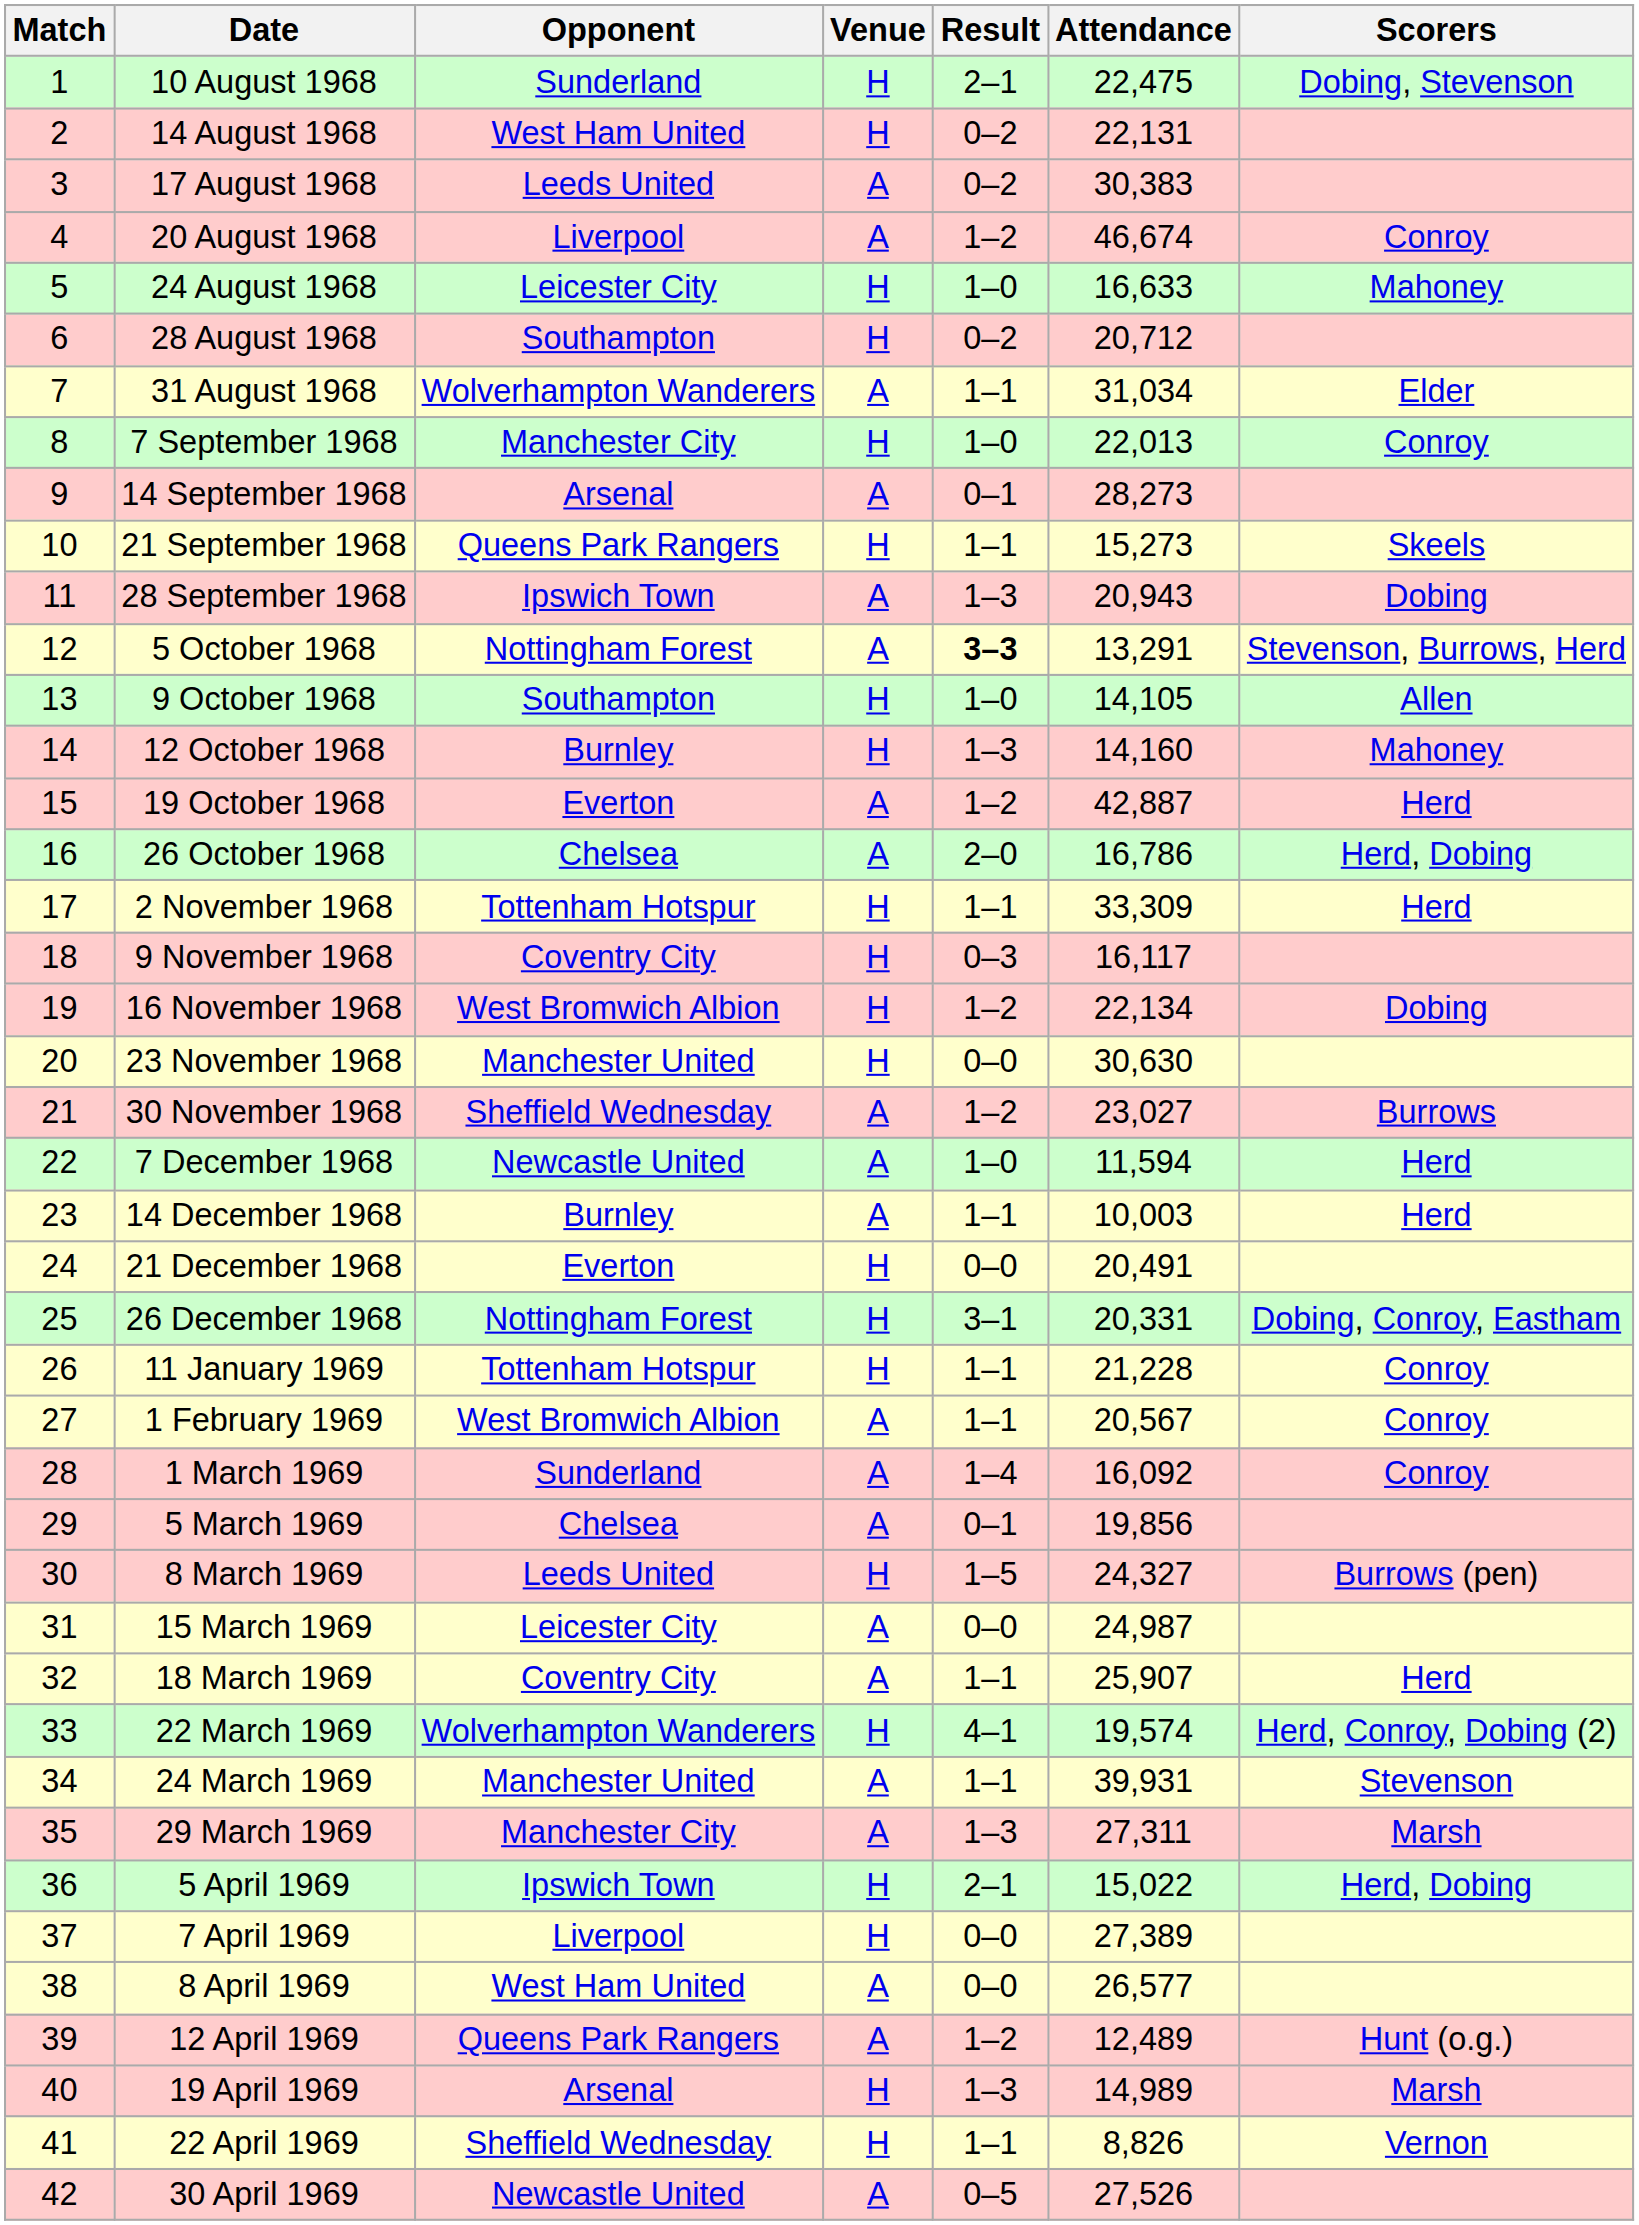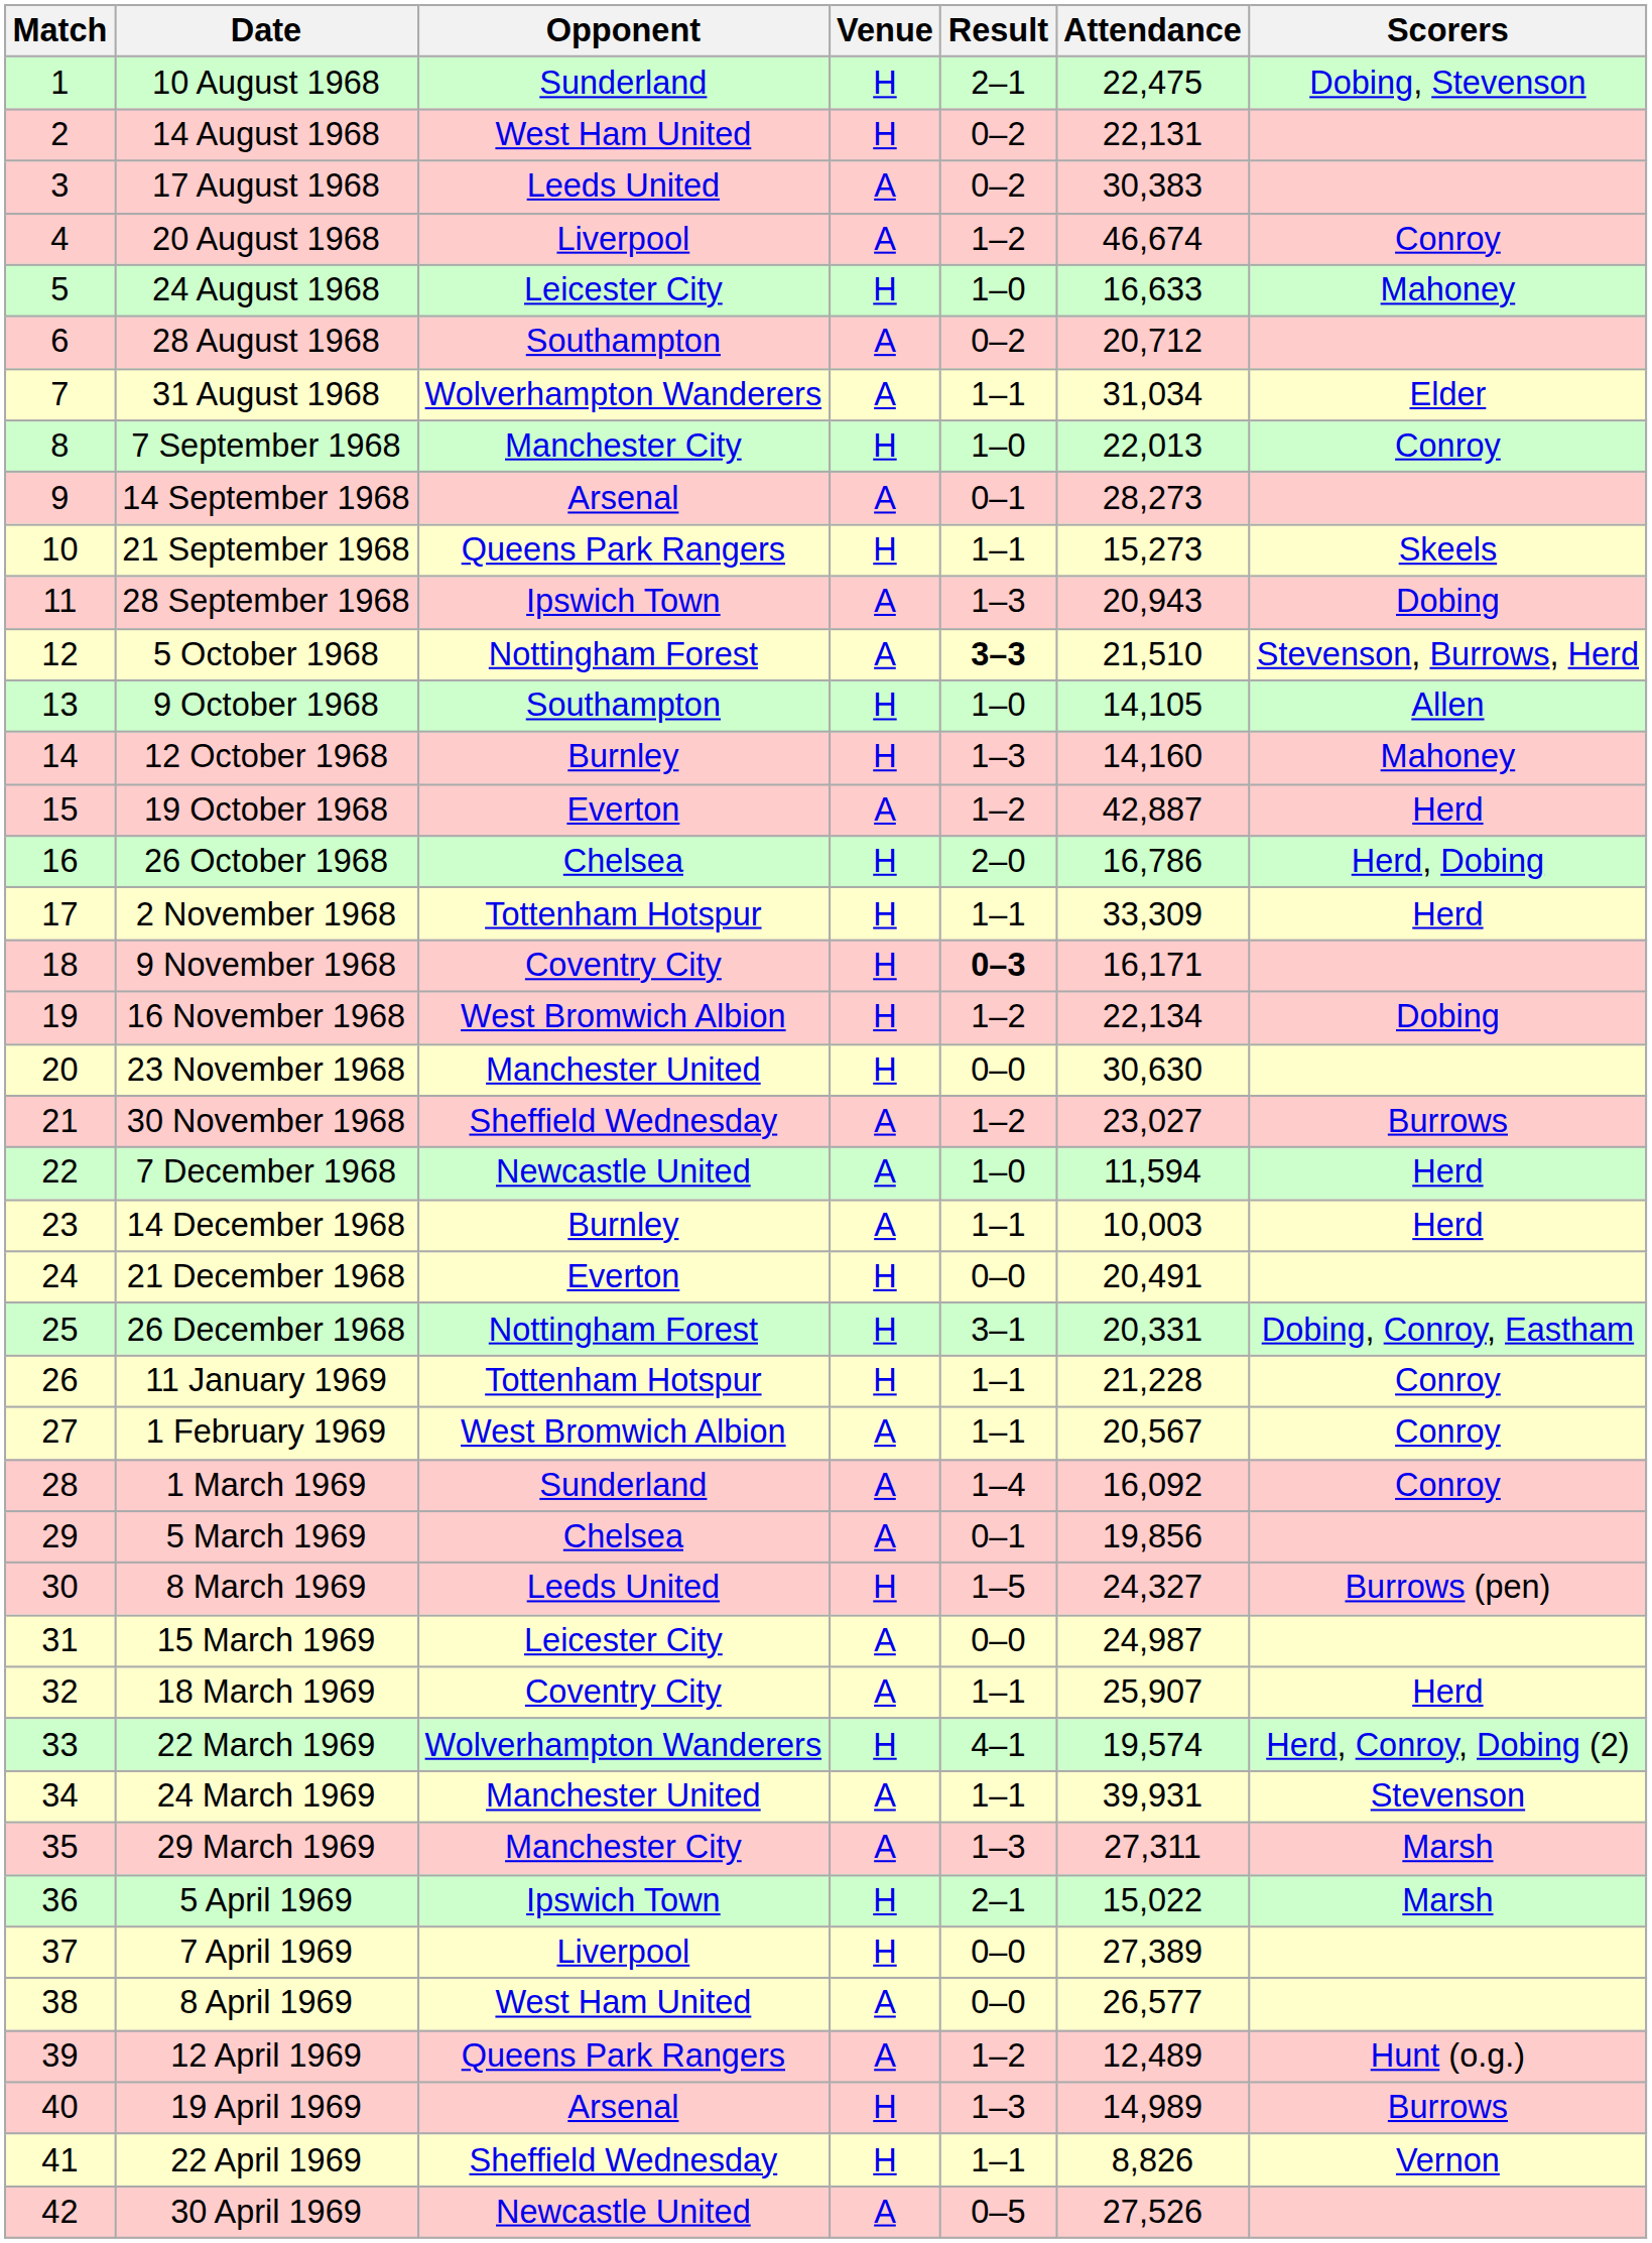28 August 1968 | Venue: H -> A
5 October 1968 | Attendance: 13,291 -> 21,510
26 October 1968 | Venue: A -> H
9 November 1968 | Result: normal -> bold
9 November 1968 | Attendance: 16,117 -> 16,171
5 April 1969 | Scorers: Herd, Dobing -> Marsh
19 April 1969 | Scorers: Marsh -> Burrows
